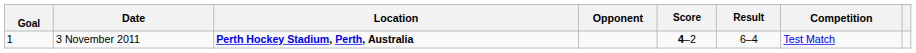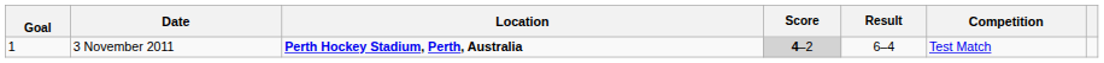- column: Opponent
3 November 2011 | Score: no background -> lightgrey background
